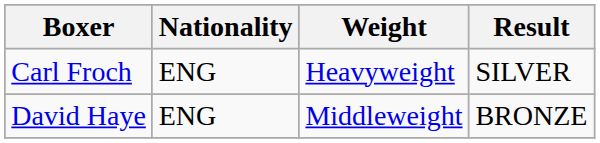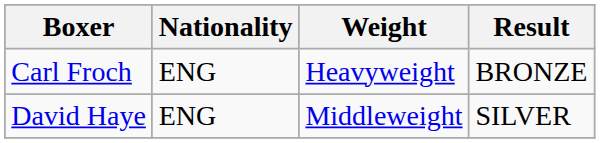Carl Froch | Result: SILVER -> BRONZE
David Haye | Result: BRONZE -> SILVER
